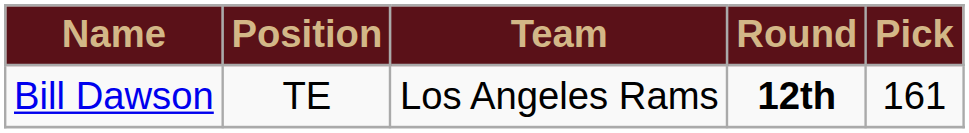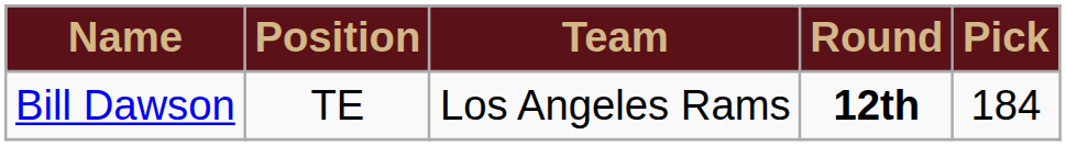Bill Dawson | Pick: 161 -> 184
